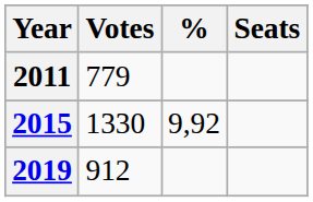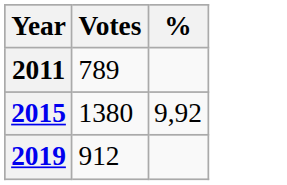- column: Seats
2011 | Votes: 779 -> 789
2015 | Votes: 1330 -> 1380
